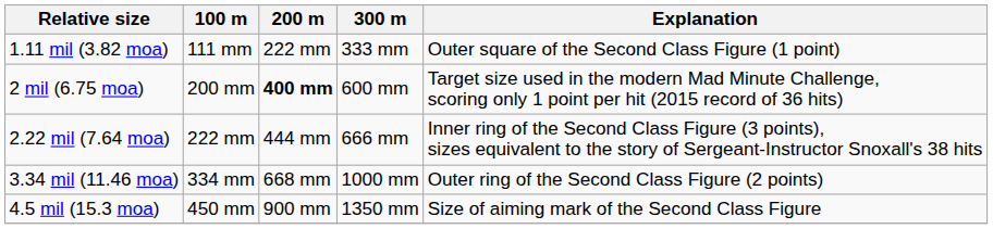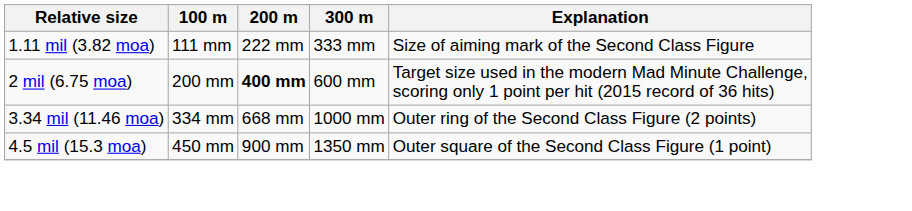1.11 mil (3.82 moa) | Explanation: Outer square of the Second Class Figure (1 point) -> Size of aiming mark of the Second Class Figure
- row: 2.22 mil (7.64 moa) | 222 mm | 444 mm | 666 mm | Inner ring of the Second Class Figure (3 points), sizes equivalent to the story of Sergeant-Instructor Snoxall's 38 hits
4.5 mil (15.3 moa) | Explanation: Size of aiming mark of the Second Class Figure -> Outer square of the Second Class Figure (1 point)
